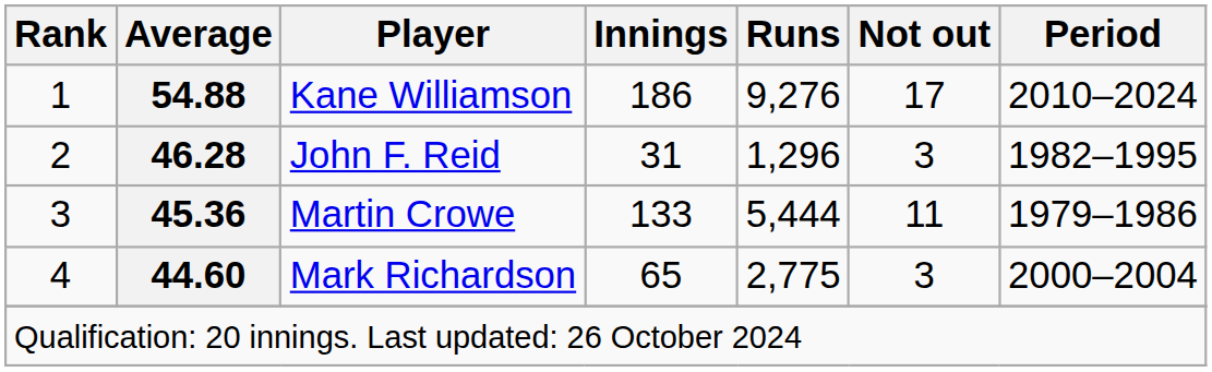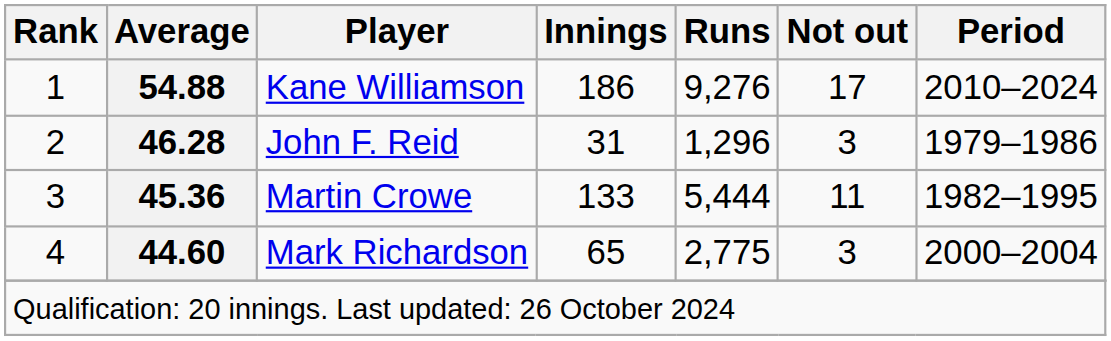John F. Reid | Period: 1982–1995 -> 1979–1986
Martin Crowe | Period: 1979–1986 -> 1982–1995
